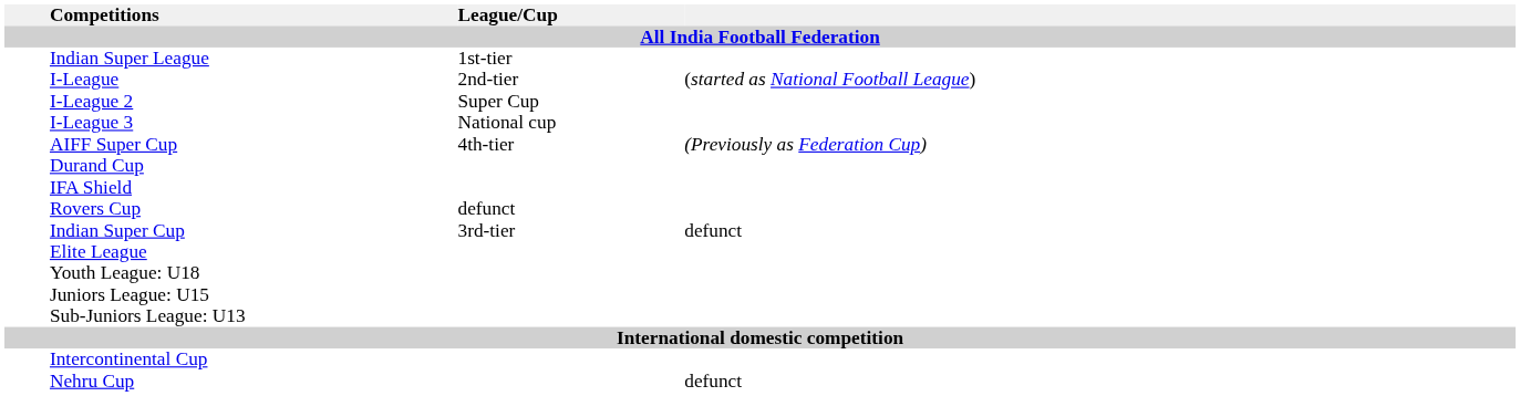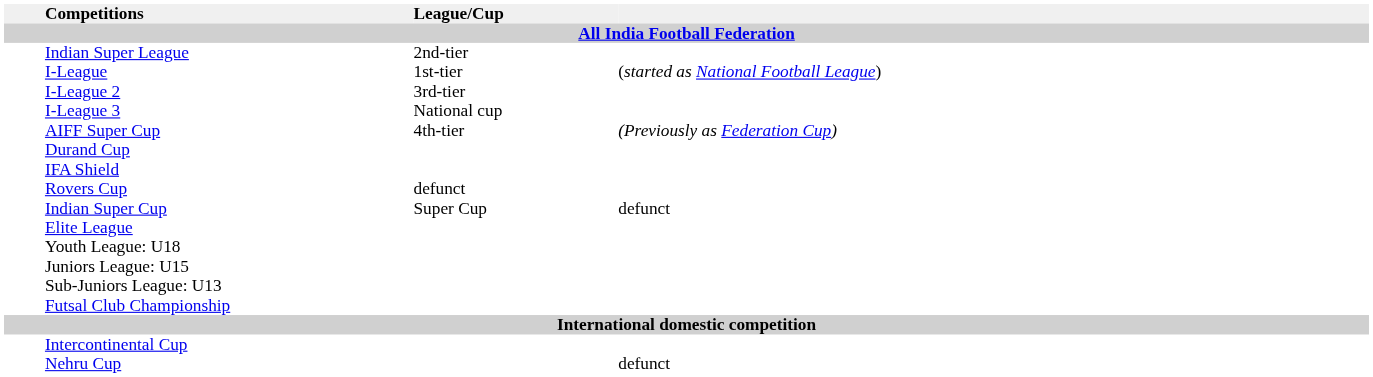Indian Super League | League/Cup / All India Football Federation: 1st-tier -> 2nd-tier
I-League | League/Cup / All India Football Federation: 2nd-tier -> 1st-tier
I-League 2 | League/Cup / All India Football Federation: Super Cup -> 3rd-tier
Indian Super Cup | League/Cup / All India Football Federation: 3rd-tier -> Super Cup
+ row: Futsal Club Championship
